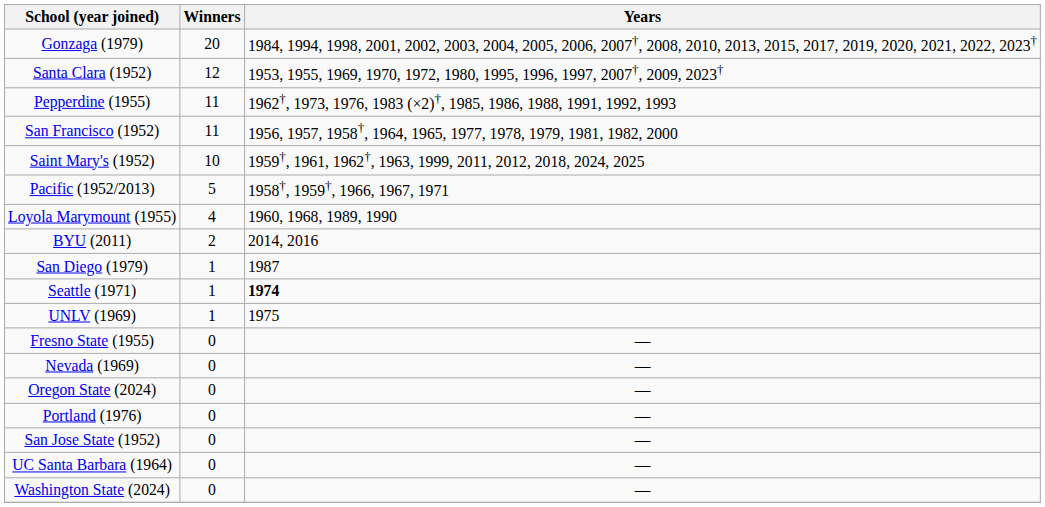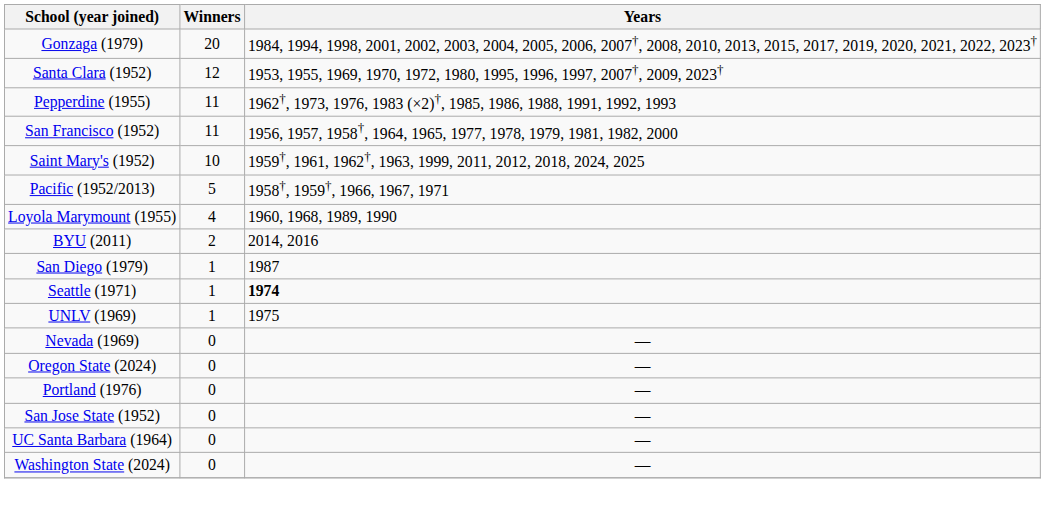- row: Fresno State (1955) | 0 | —
